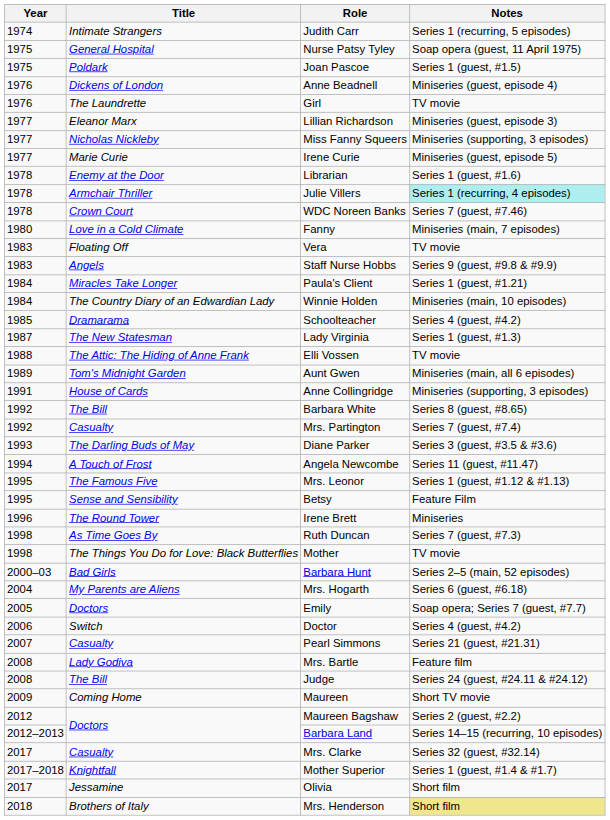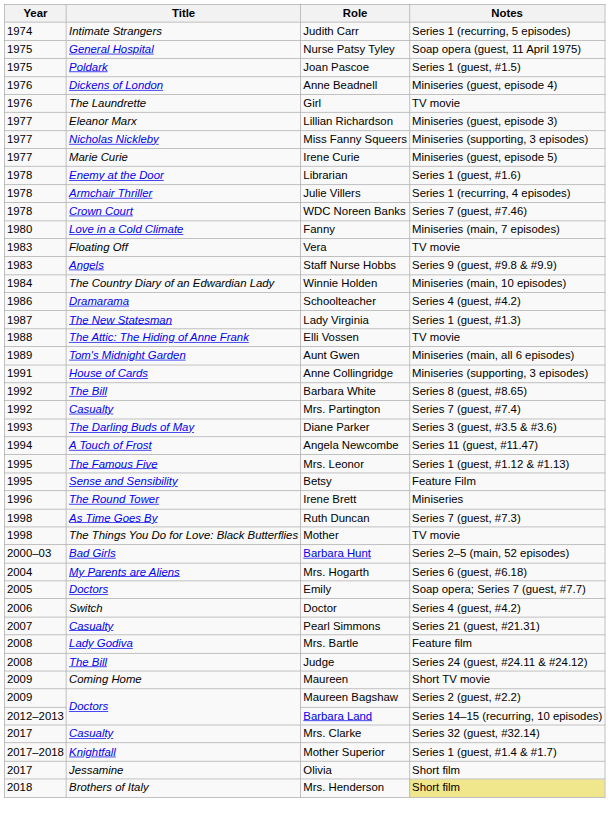Julie Villers | Notes: paleturquoise background -> no background
- row: 1984 | Miracles Take Longer | Paula's Client | Series 1 (guest, #1.21)
Schoolteacher | Year: 1985 -> 1986
Maureen Bagshaw | Year: 2012 -> 2009
